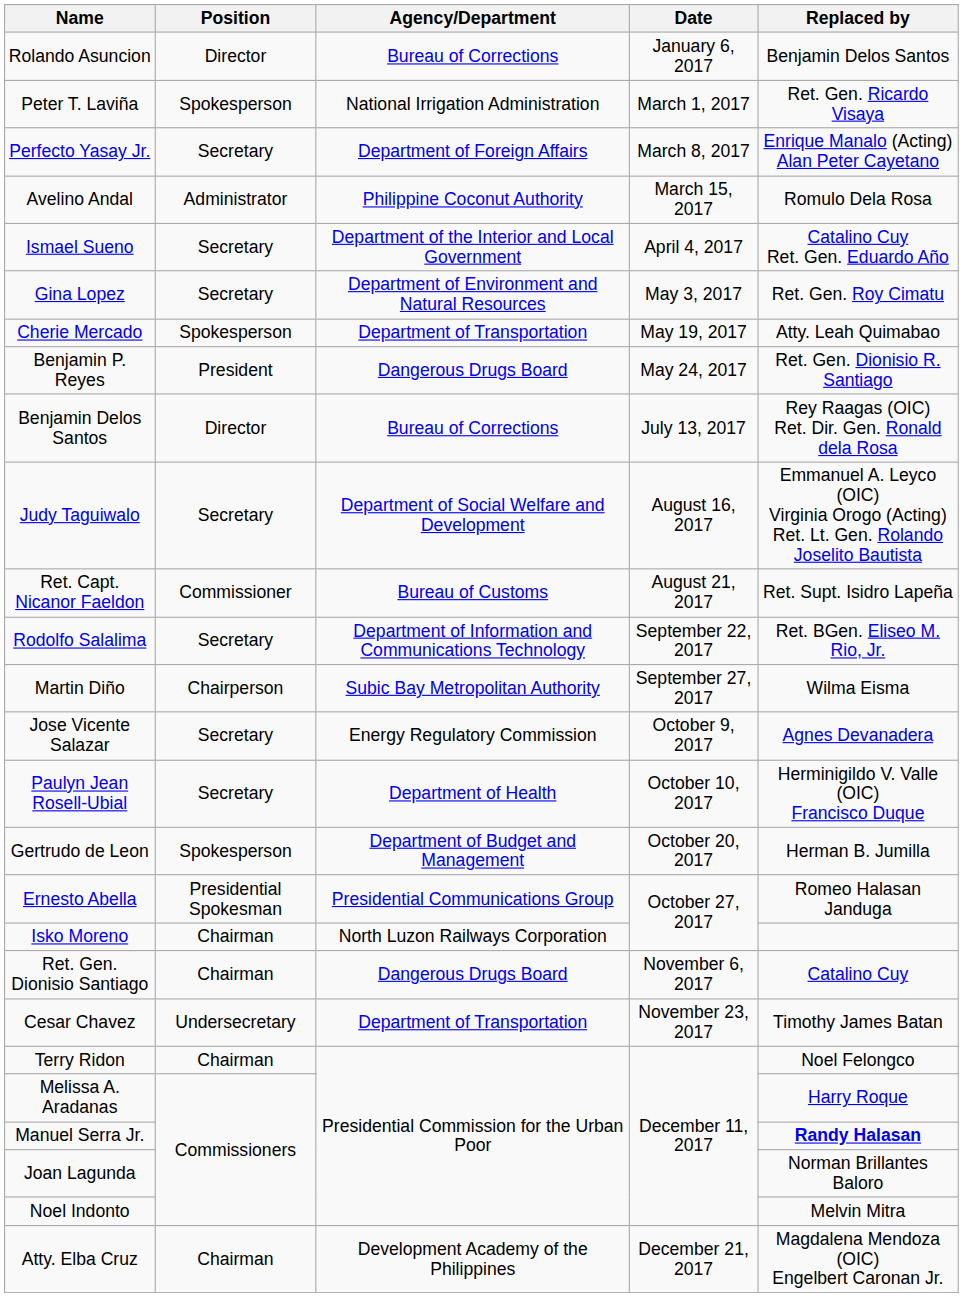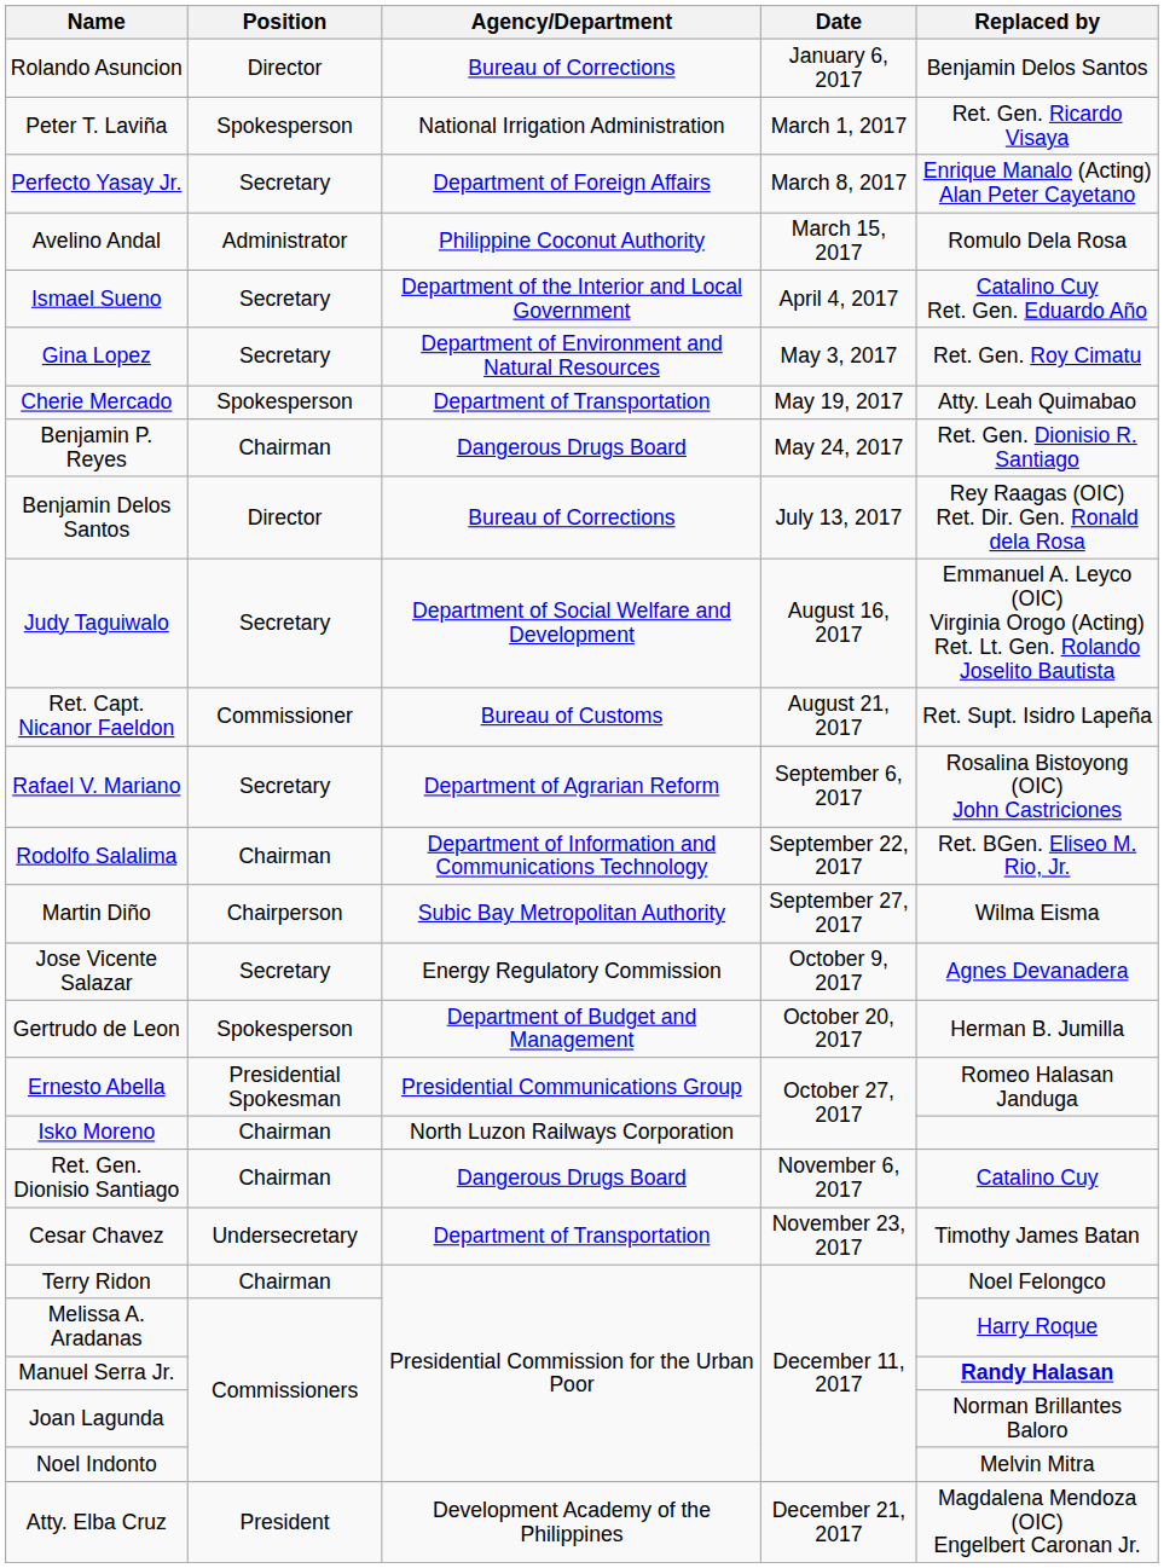Benjamin P. Reyes | Position: President -> Chairman
+ row: Rafael V. Mariano | Secretary | Department of Agrarian Reform | September 6, 2017 | Rosalina Bistoyong (OIC) John Castriciones
Rodolfo Salalima | Position: Secretary -> Chairman
- row: Paulyn Jean Rosell-Ubial | Secretary | Department of Health | October 10, 2017 | Herminigildo V. Valle (OIC) Francisco Duque
Atty. Elba Cruz | Position: Chairman -> President
